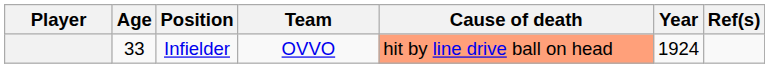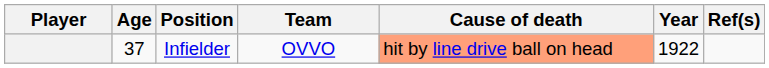Infielder | Age: 33 -> 37
Infielder | Year: 1924 -> 1922
